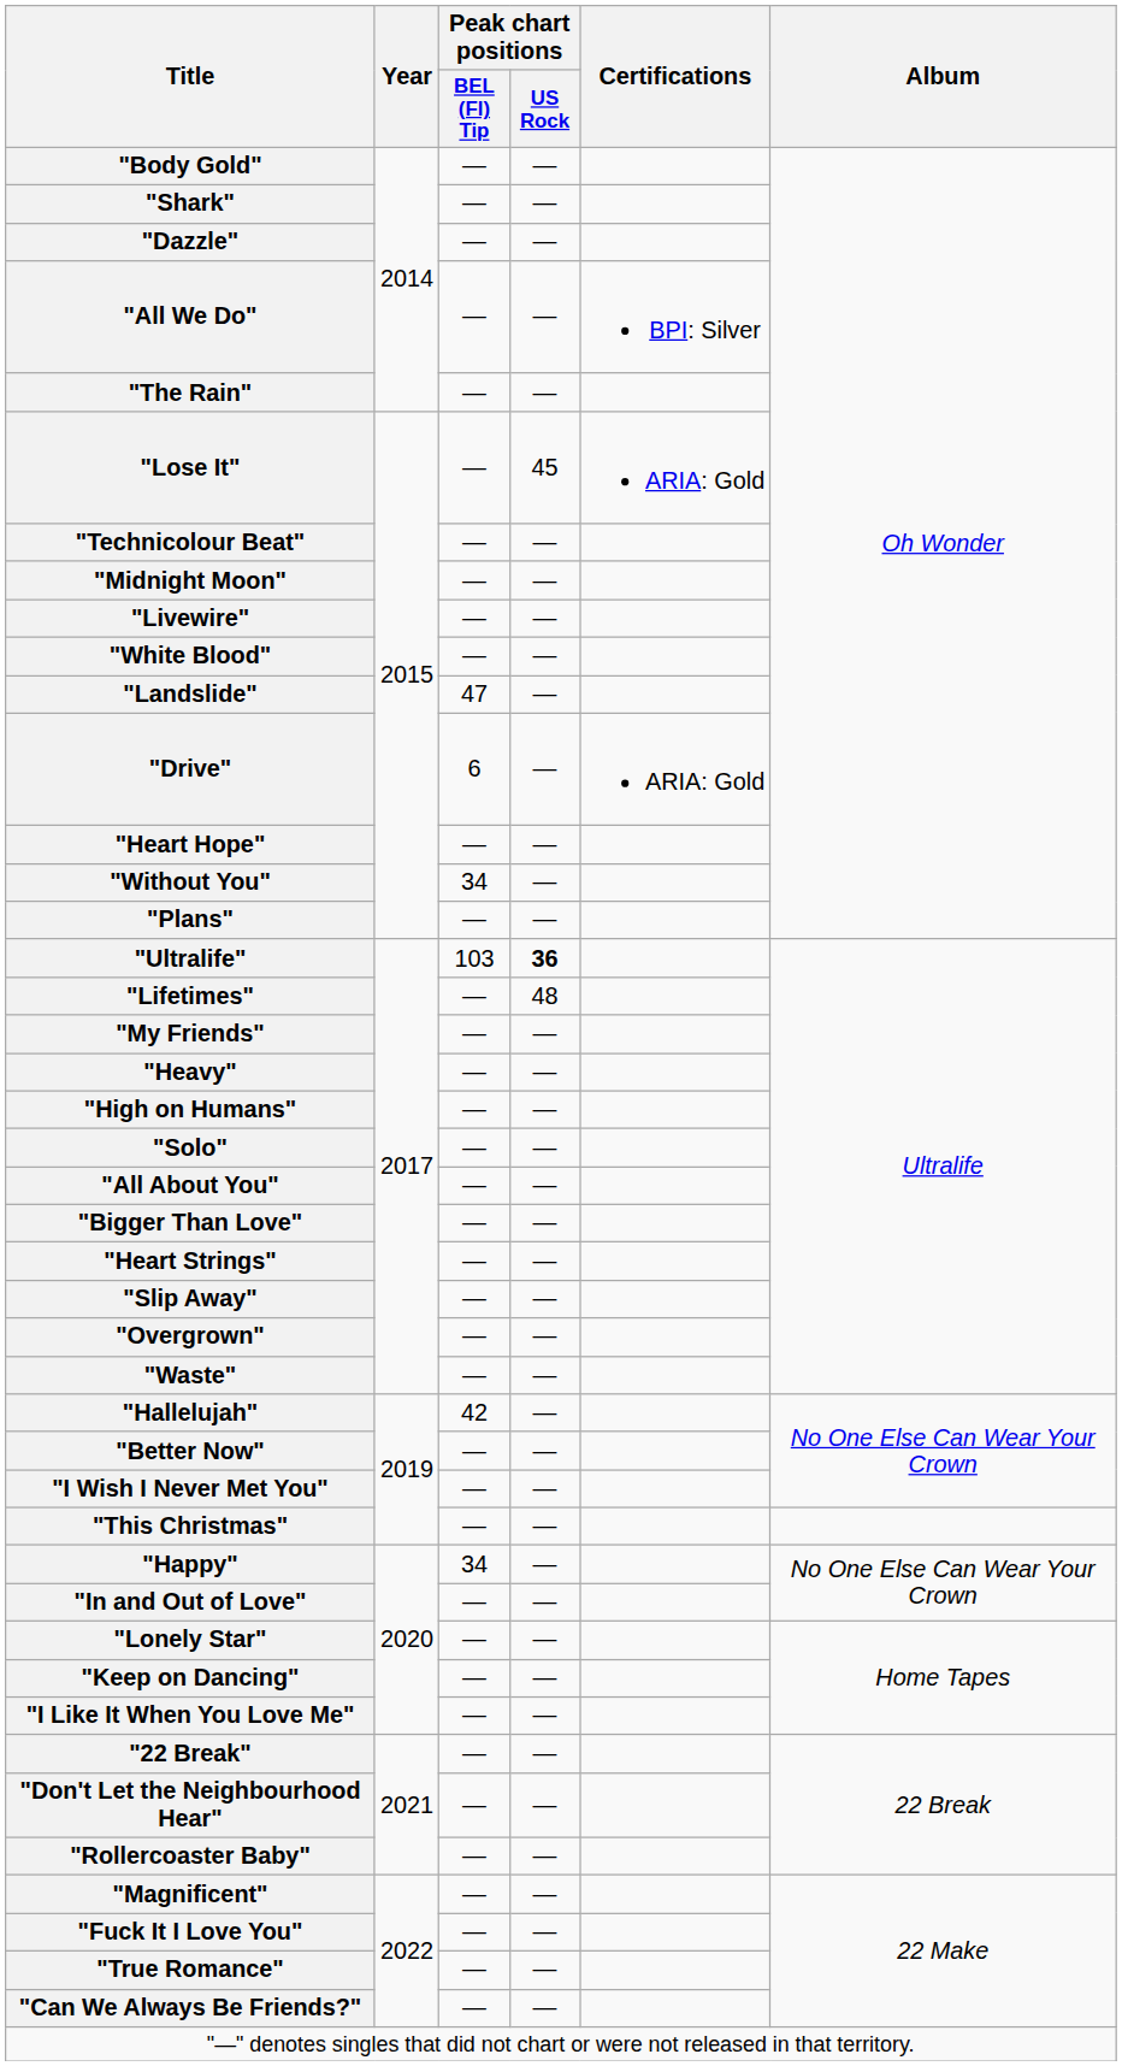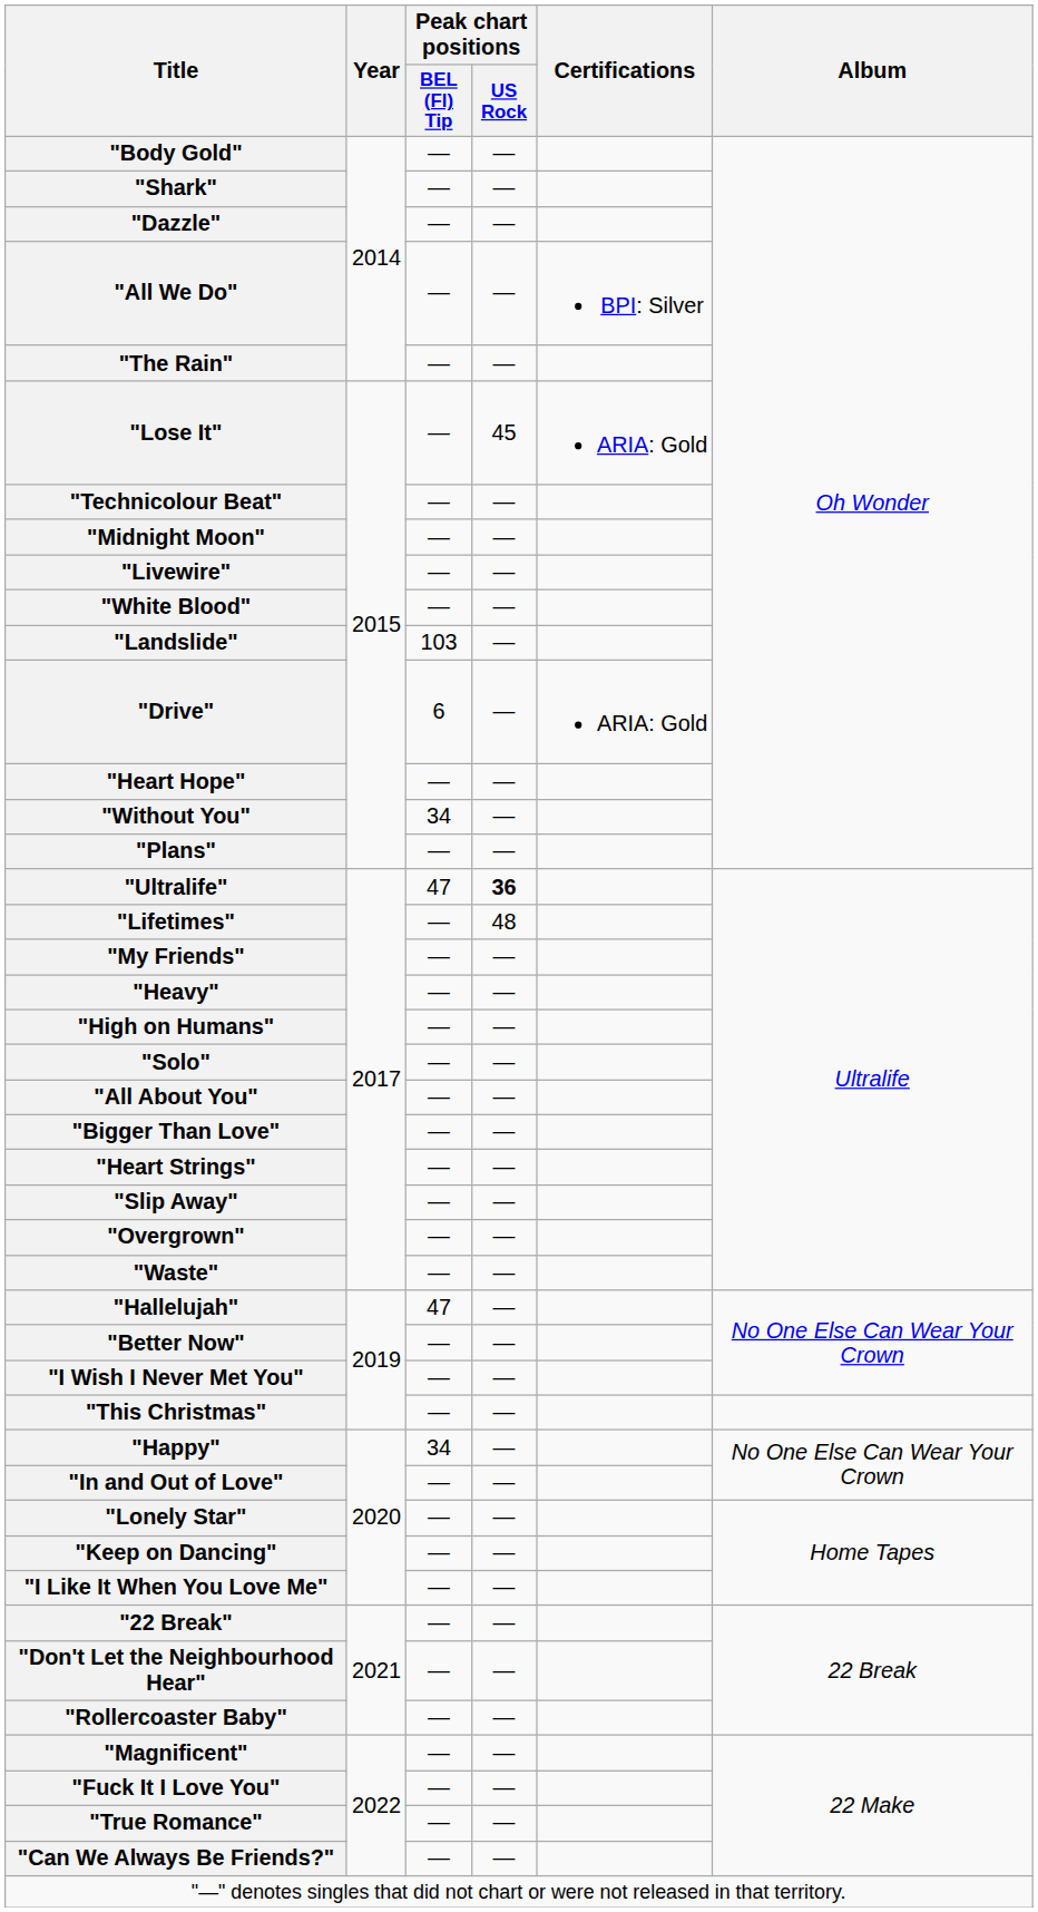"Landslide" | Peak chart positions / BEL (Fl) Tip: 47 -> 103
"Ultralife" | Peak chart positions / BEL (Fl) Tip: 103 -> 47
"Hallelujah" | Peak chart positions / BEL (Fl) Tip: 42 -> 47
